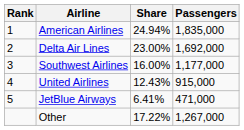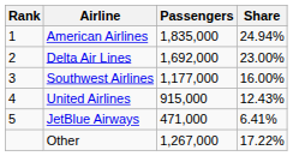columns swapped: Passengers <-> Share
